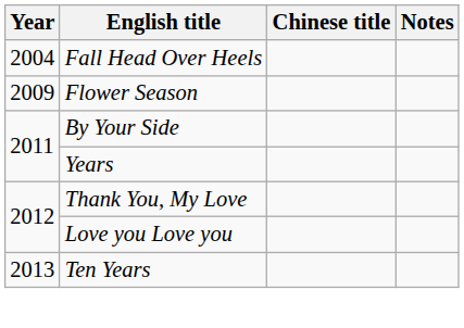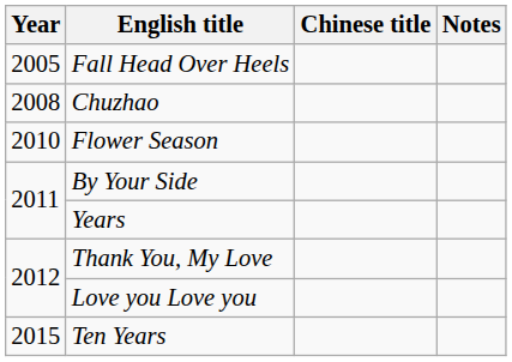Fall Head Over Heels | Year: 2004 -> 2005
+ row: 2008 | Chuzhao
Flower Season | Year: 2009 -> 2010
Ten Years | Year: 2013 -> 2015
